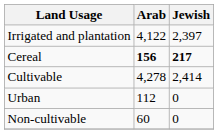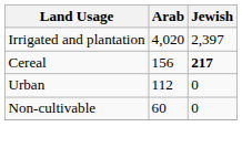Irrigated and plantation | Arab: 4,122 -> 4,020
Cereal | Arab: bold -> normal
- row: Cultivable | 4,278 | 2,414
